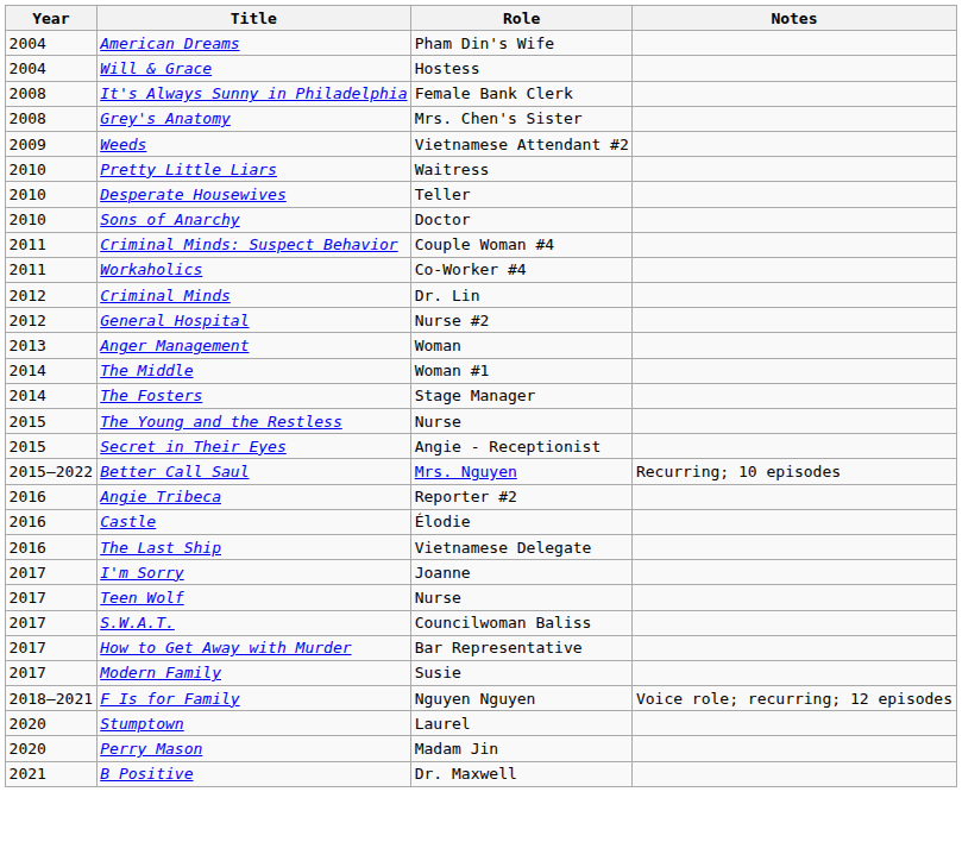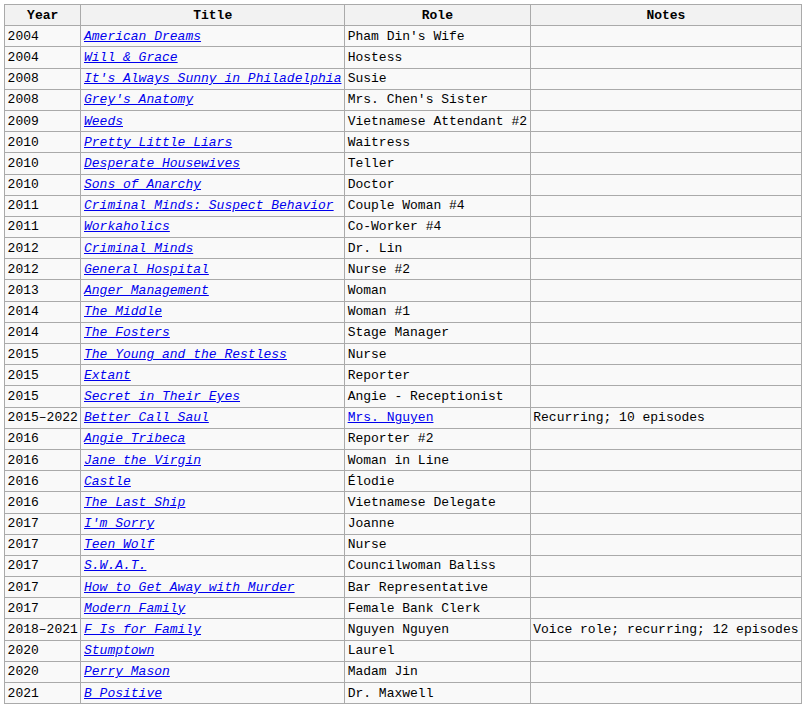It's Always Sunny in Philadelphia | Role: Female Bank Clerk -> Susie
+ row: 2015 | Extant | Reporter
+ row: 2016 | Jane the Virgin | Woman in Line
Modern Family | Role: Susie -> Female Bank Clerk
